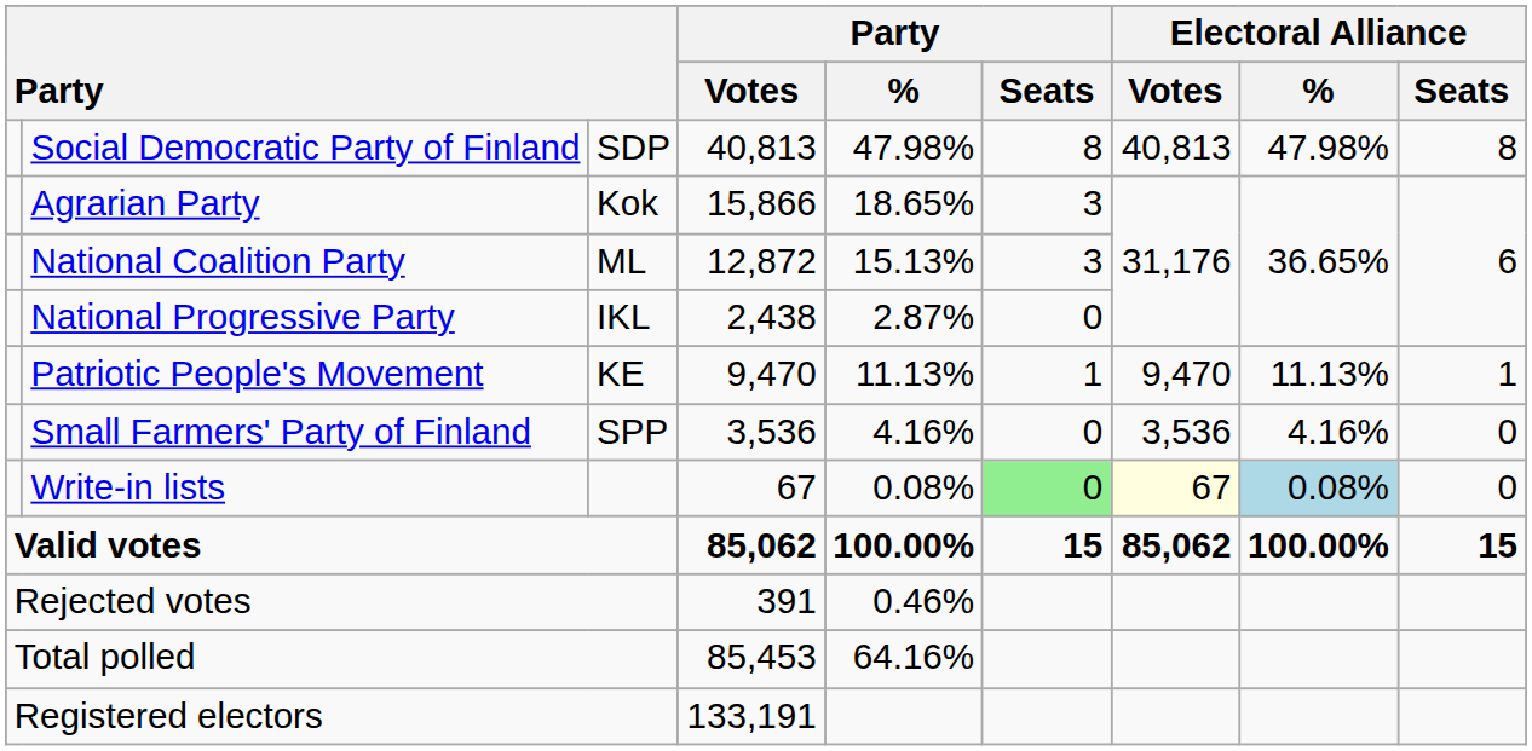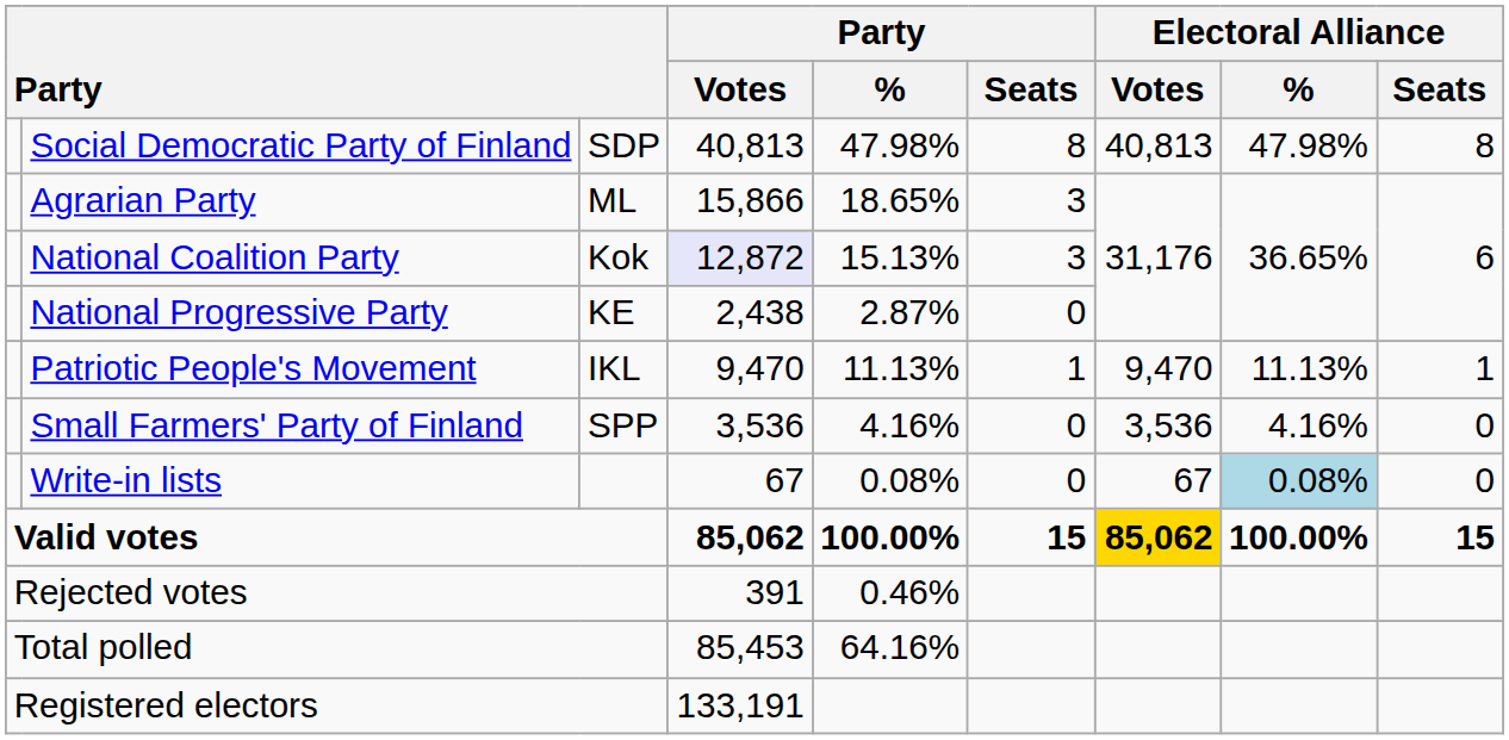Agrarian Party | column 3: Kok -> ML
National Coalition Party | column 3: ML -> Kok
National Coalition Party | Party / Votes: no background -> lavender background
National Progressive Party | column 3: IKL -> KE
Patriotic People's Movement | column 3: KE -> IKL
Write-in lists | Party / Seats: lightgreen background -> no background
Write-in lists | Electoral Alliance / Votes: lightyellow background -> no background
Valid votes | Electoral Alliance / Votes: no background -> gold background
